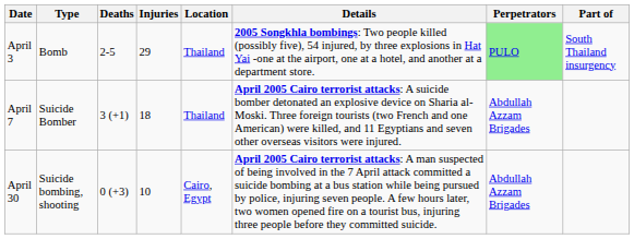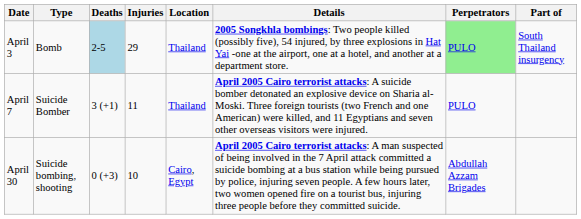April 3 | Deaths: no background -> lightblue background
April 7 | Injuries: 18 -> 11
April 7 | Perpetrators: Abdullah Azzam Brigades -> PULO
